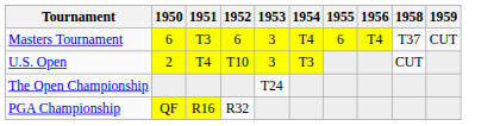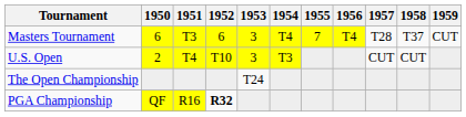+ column: 1957 | T28 | CUT
Masters Tournament | 1955: 6 -> 7
PGA Championship | 1952: normal -> bold
